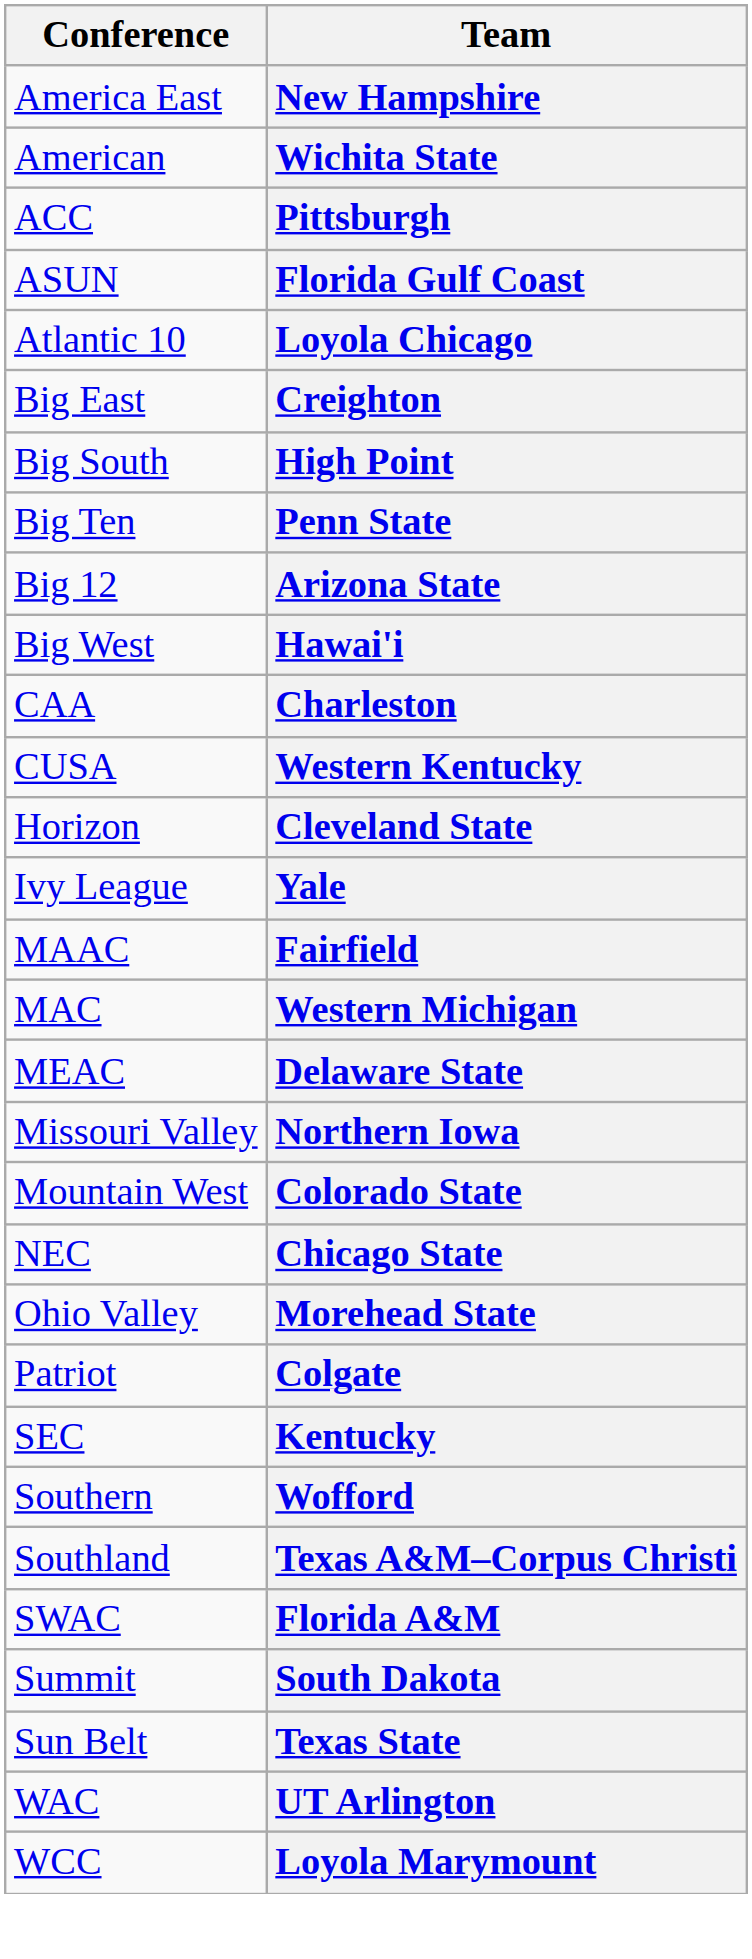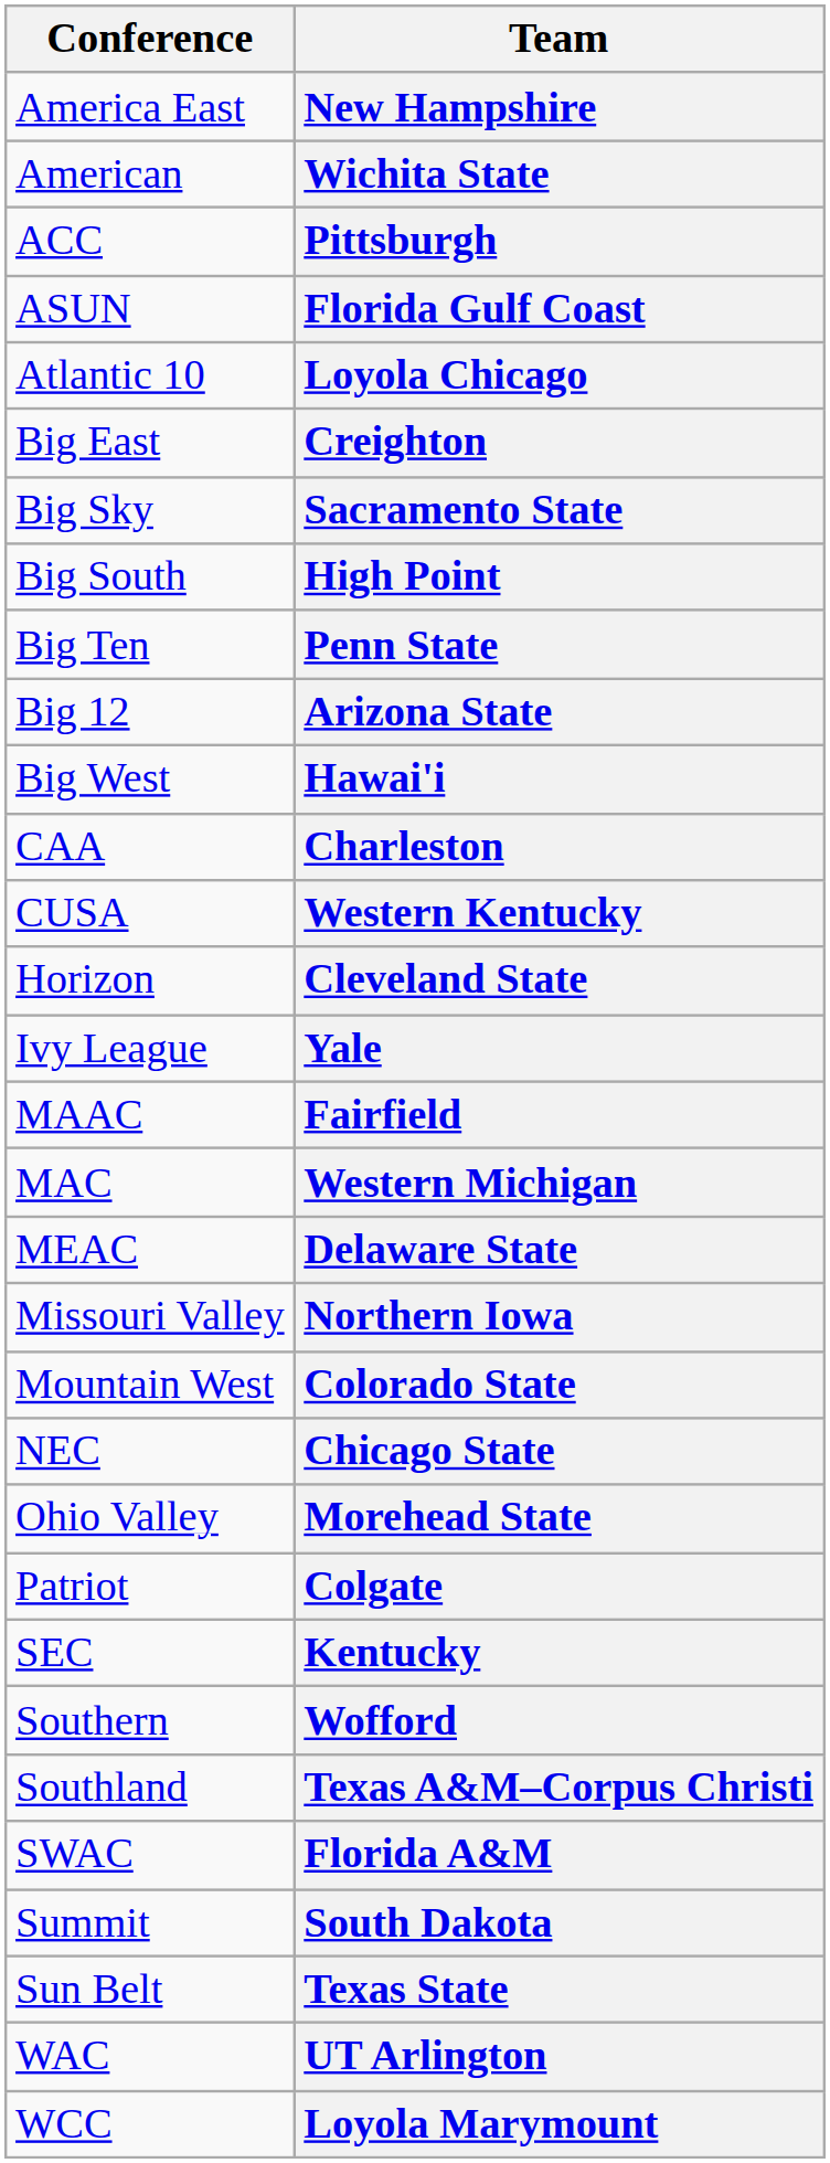+ row: Big Sky | Sacramento State
